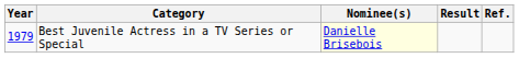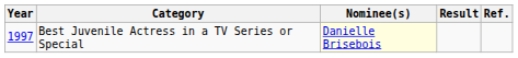Best Juvenile Actress in a TV Series or Special | Year: 1979 -> 1997
